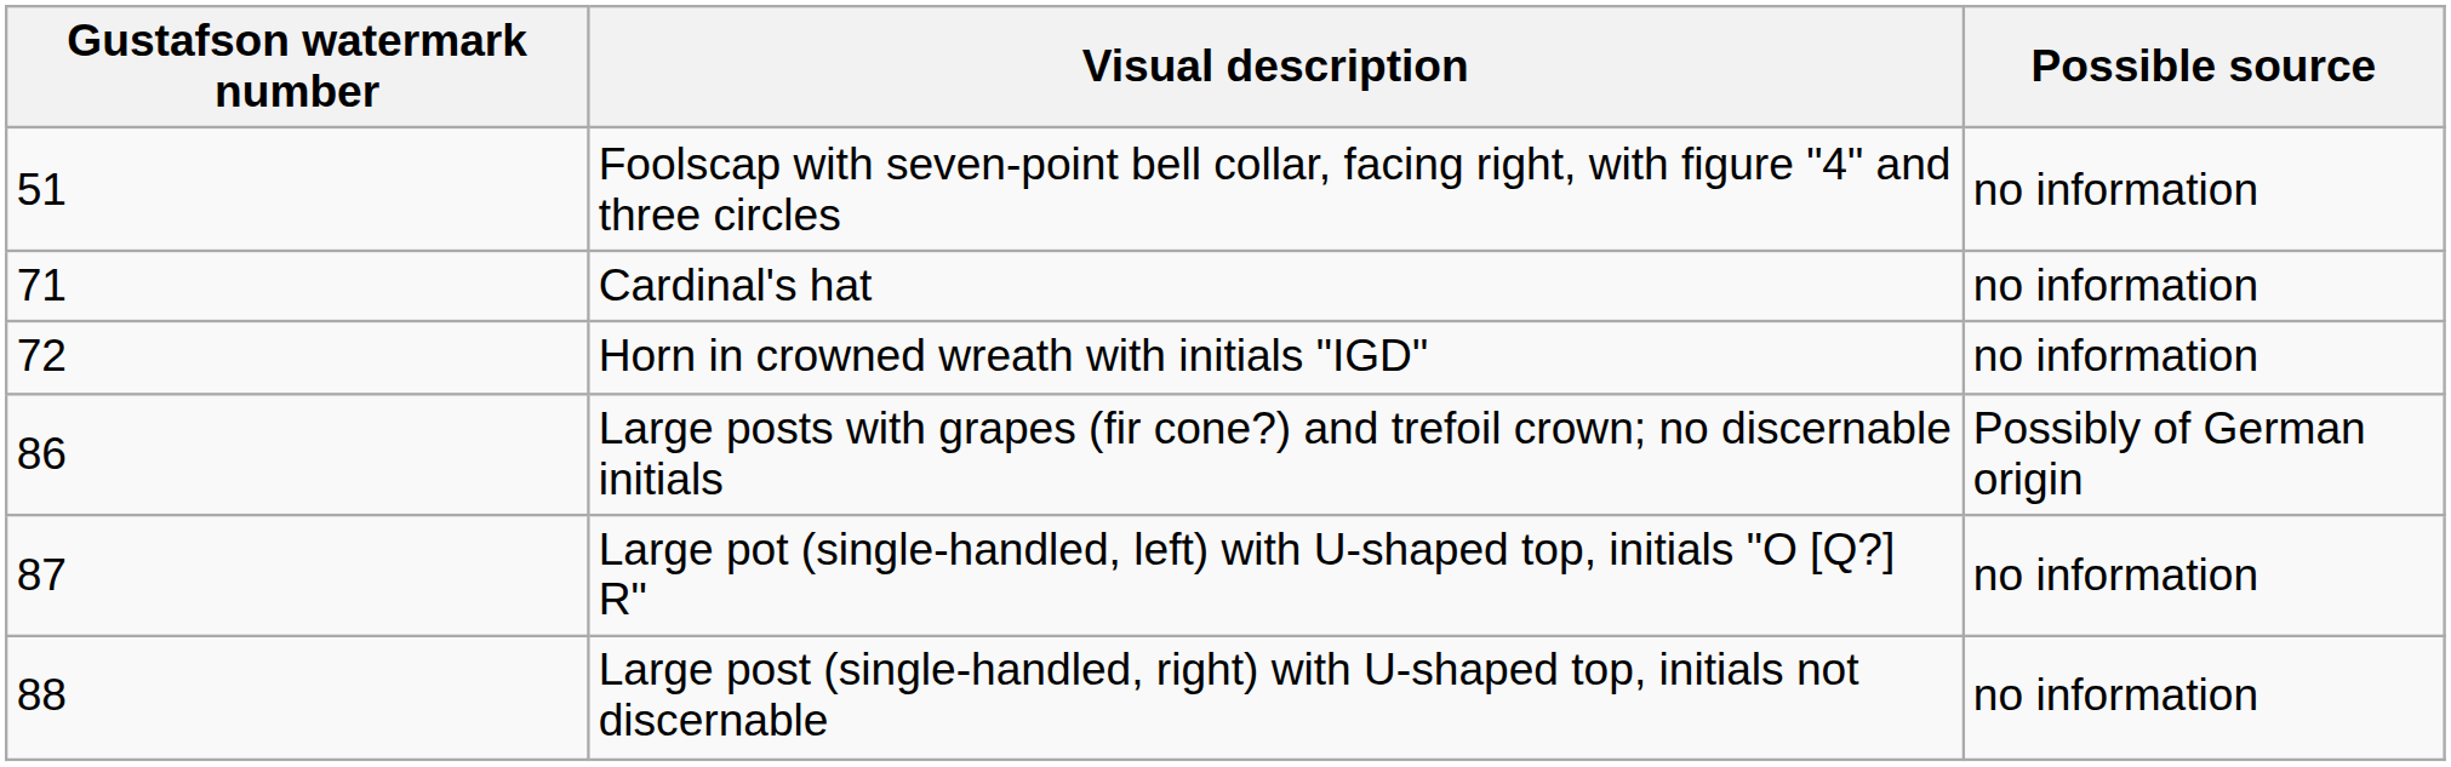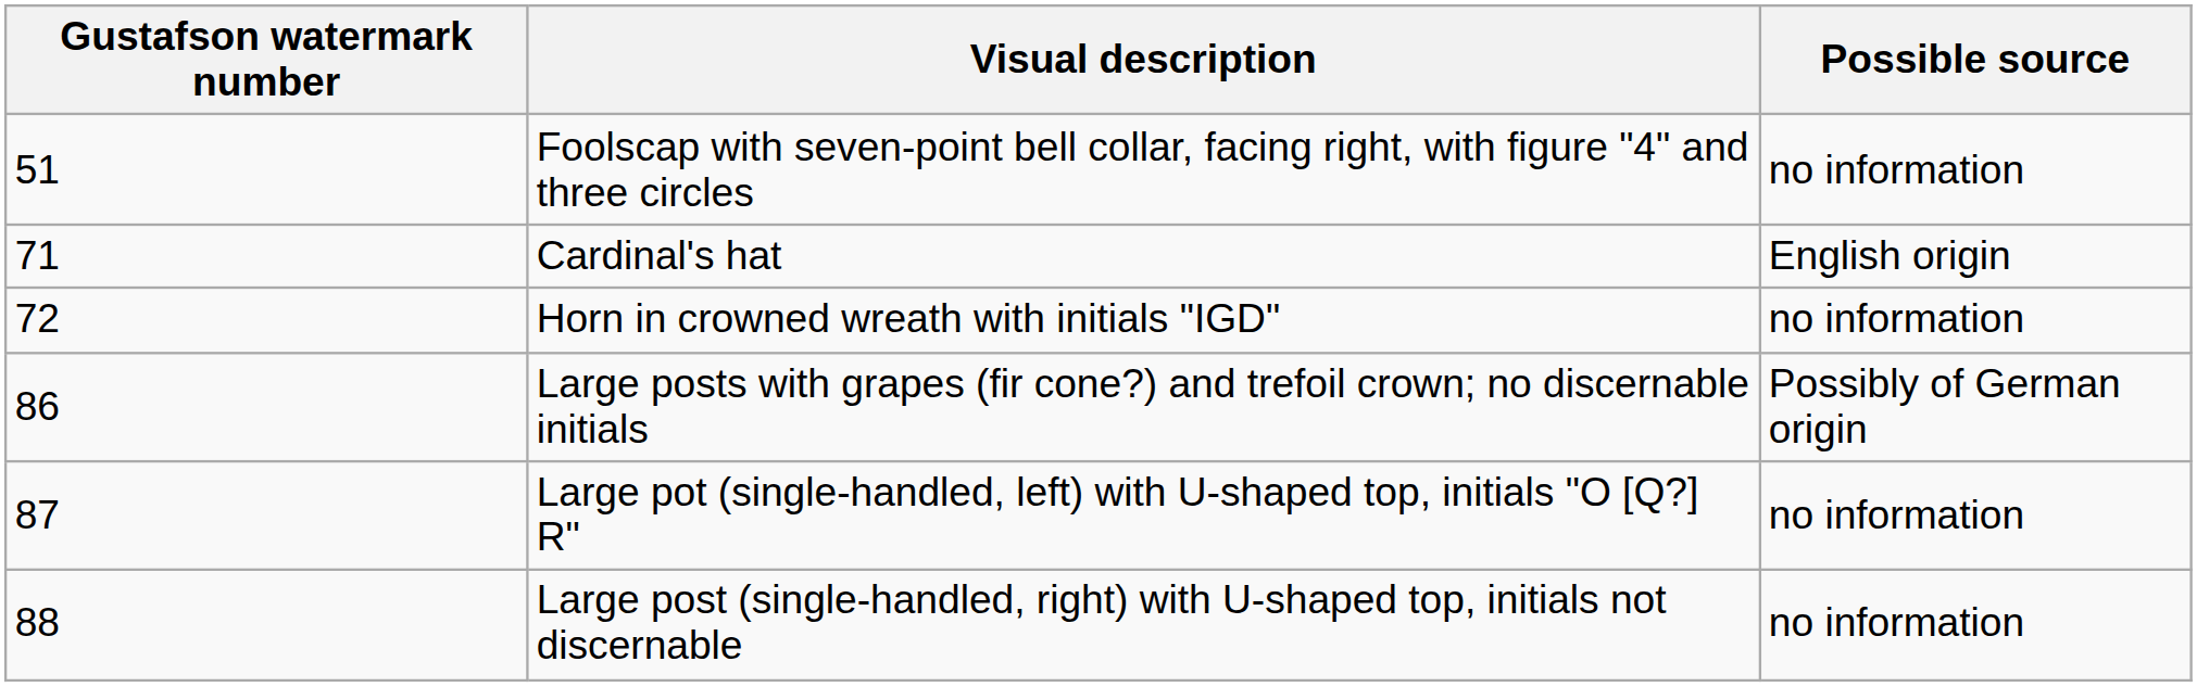Cardinal's hat | Possible source: no information -> English origin
